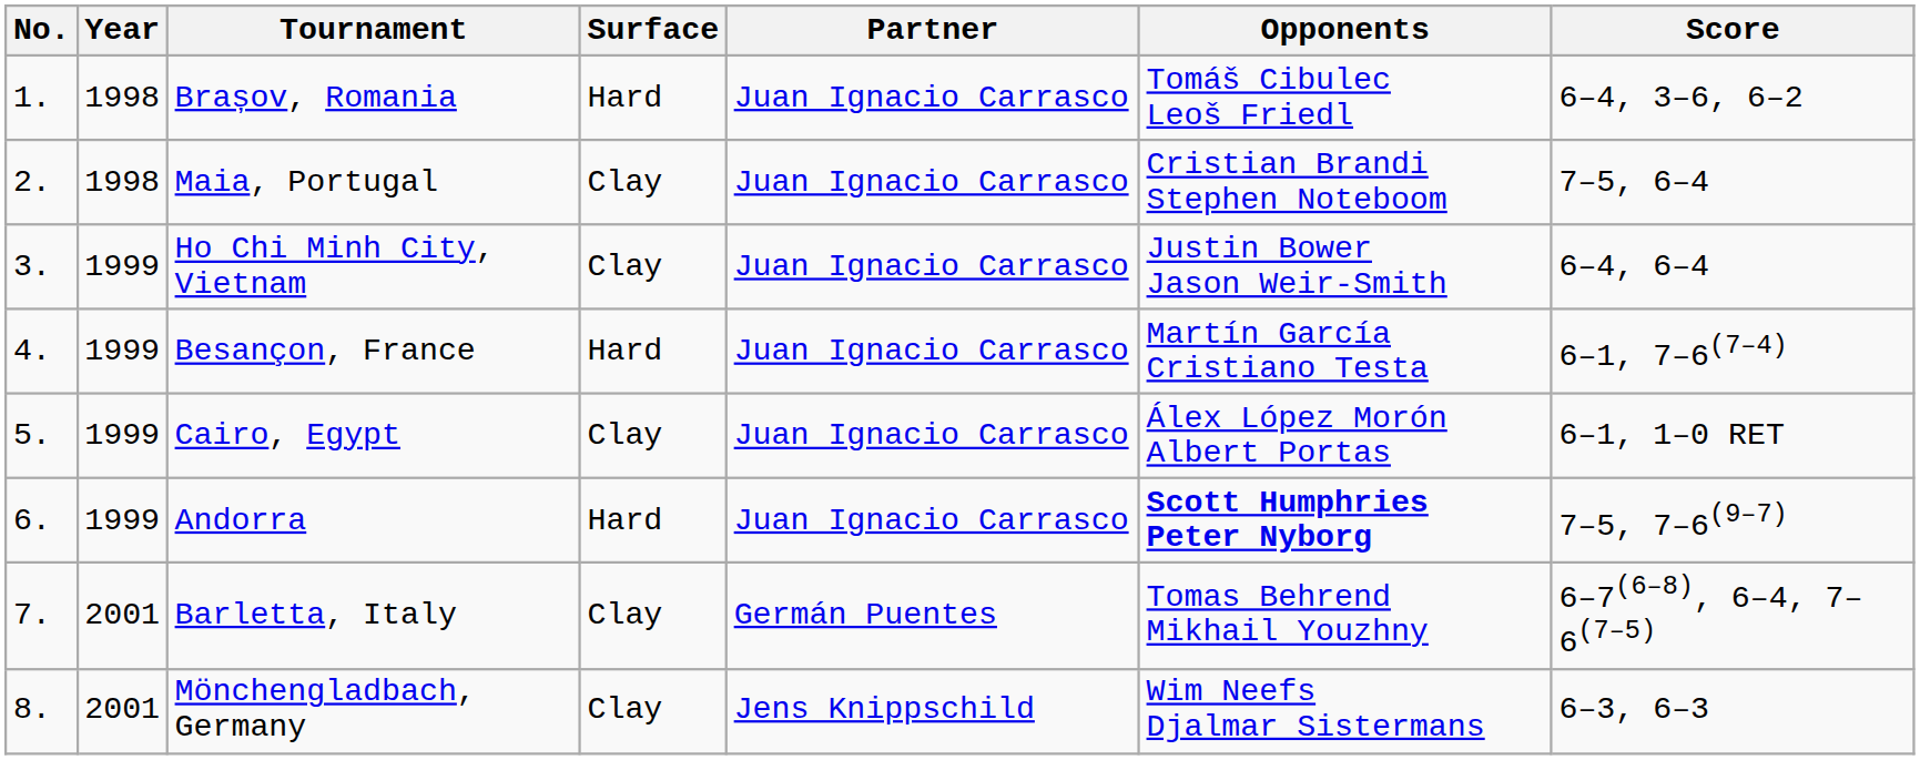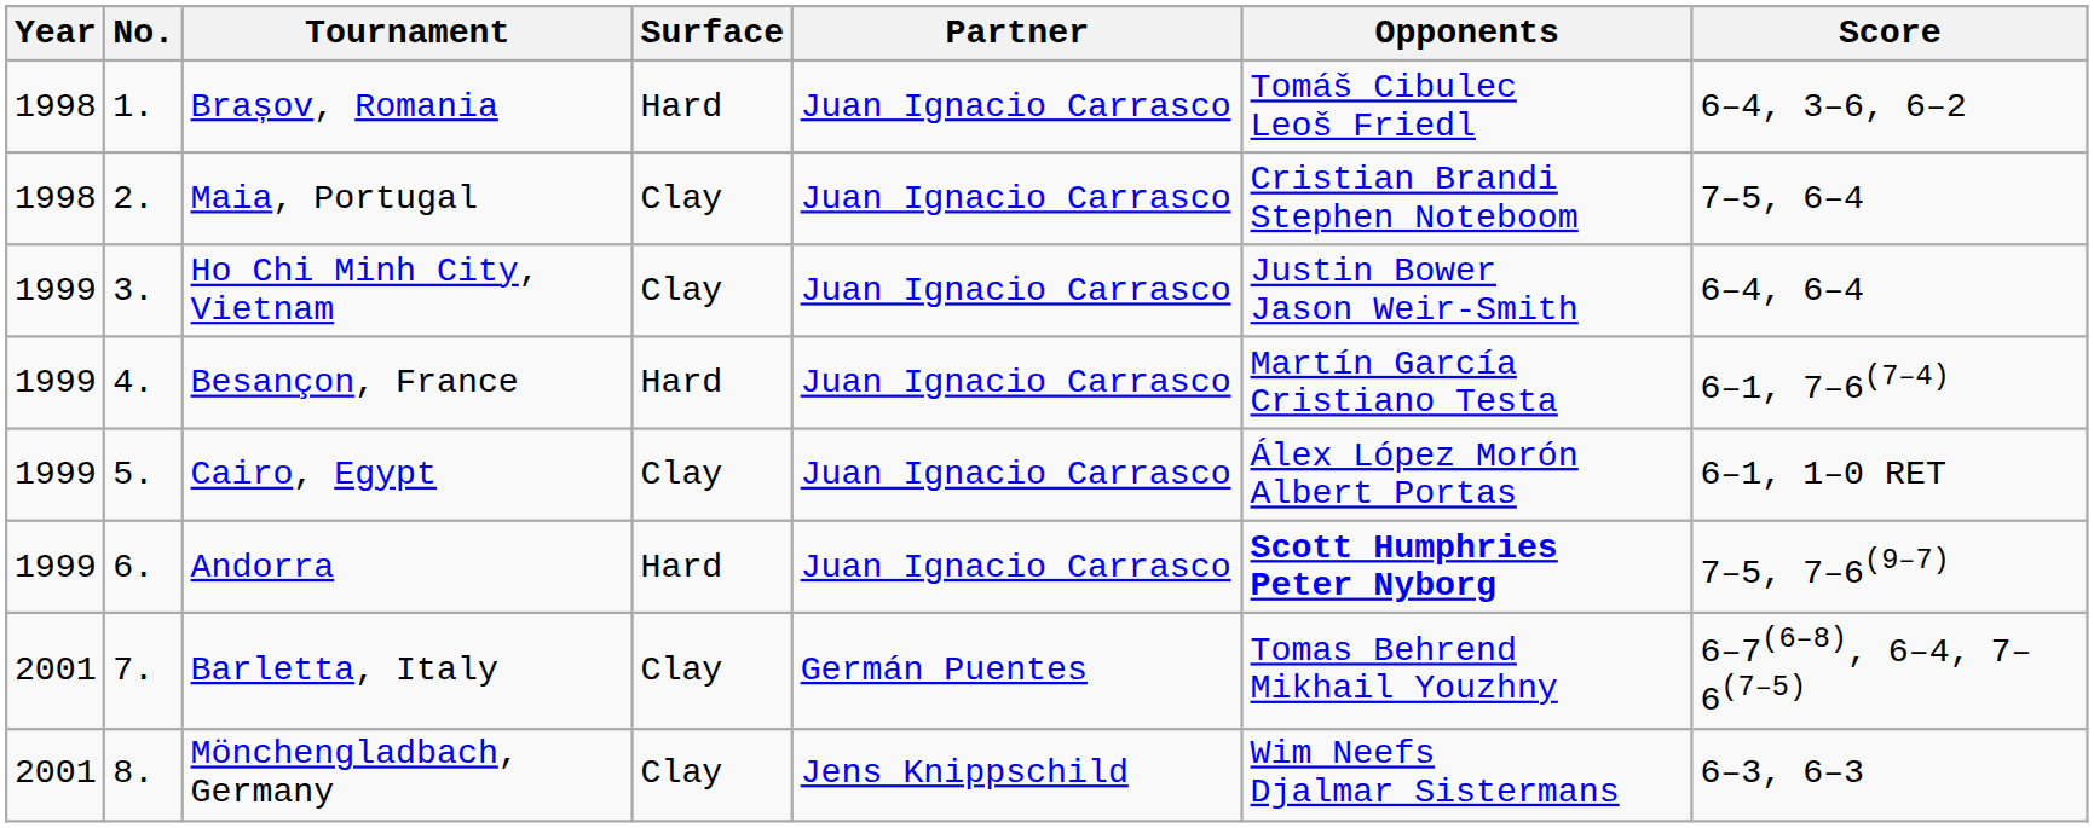columns swapped: No. <-> Year
